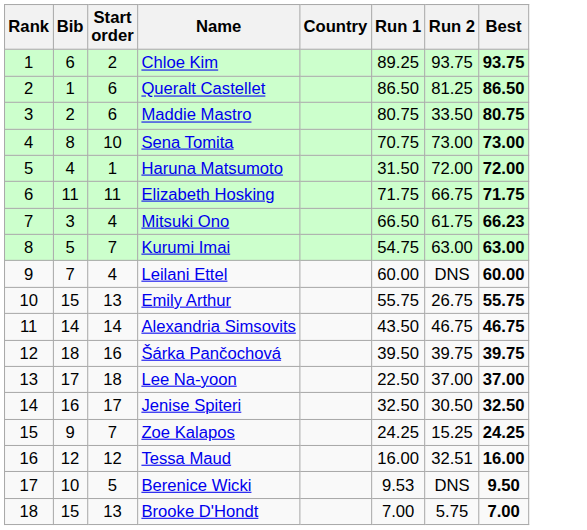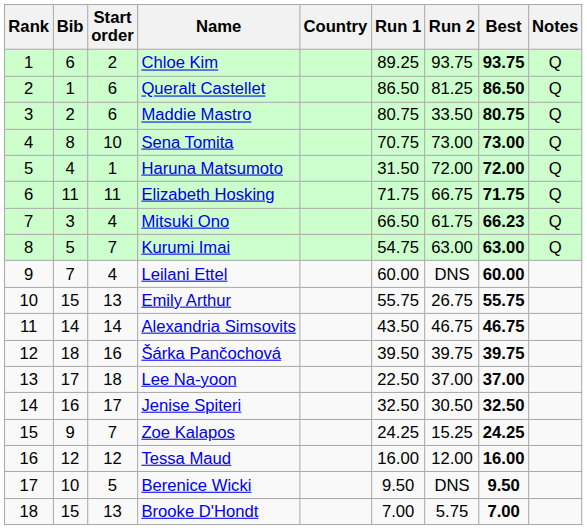+ column: Notes | Q | Q | Q | Q | Q | Q | Q | Q
Tessa Maud | Run 2: 32.51 -> 12.00
Berenice Wicki | Run 1: 9.53 -> 9.50
